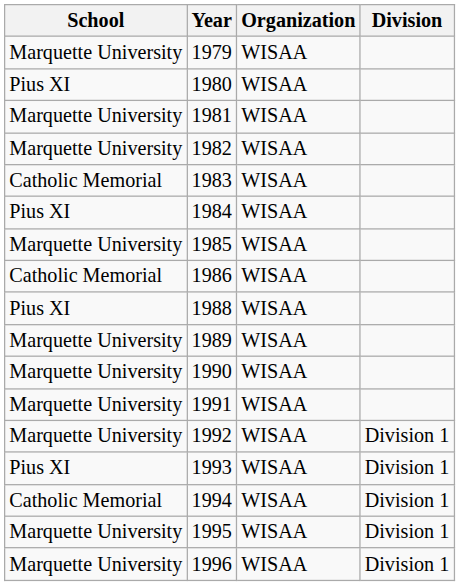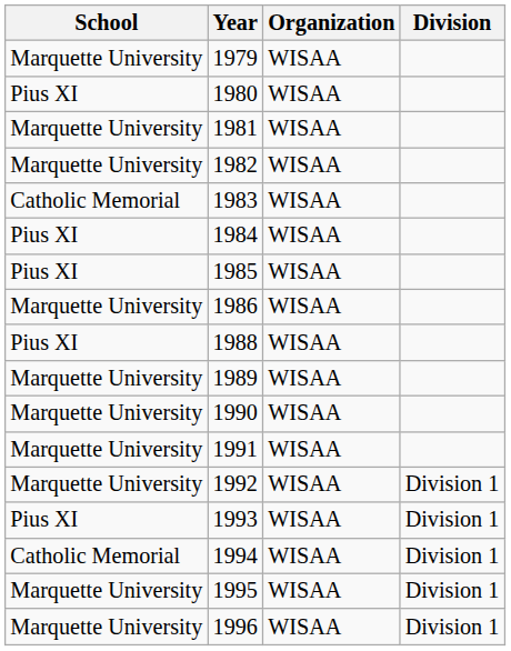1985 | School: Marquette University -> Pius XI
1986 | School: Catholic Memorial -> Marquette University
